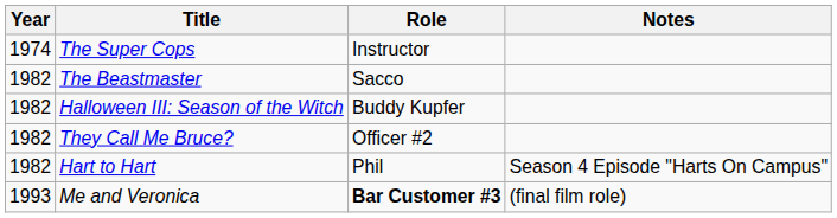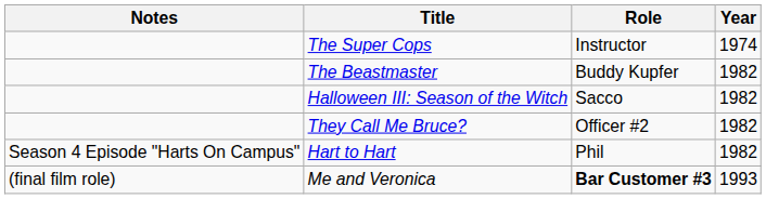columns swapped: Year <-> Notes
The Beastmaster | Role: Sacco -> Buddy Kupfer
Halloween III: Season of the Witch | Role: Buddy Kupfer -> Sacco
